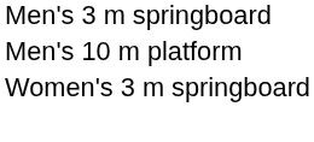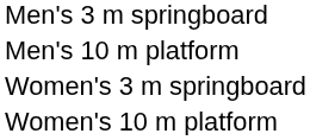+ row: Women's 10 m platform
